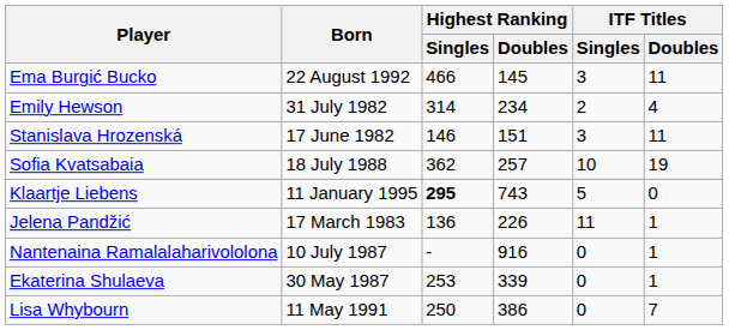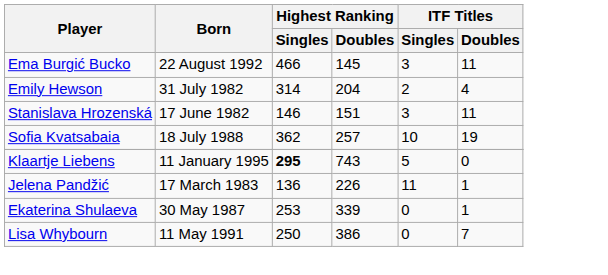Emily Hewson | Highest Ranking / Doubles: 234 -> 204
- row: Nantenaina Ramalalaharivololona | 10 July 1987 | - | 916 | 0 | 1
